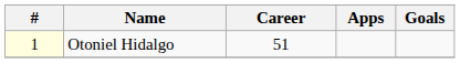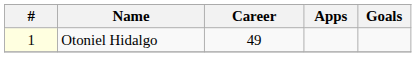Otoniel Hidalgo | Career: 51 -> 49
